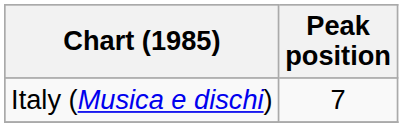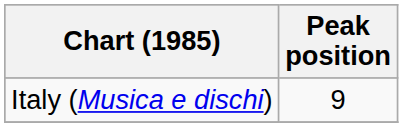Italy (Musica e dischi) | Peak position: 7 -> 9
